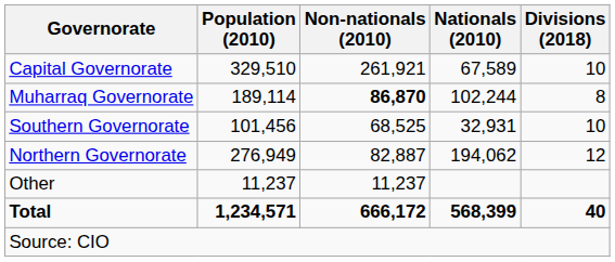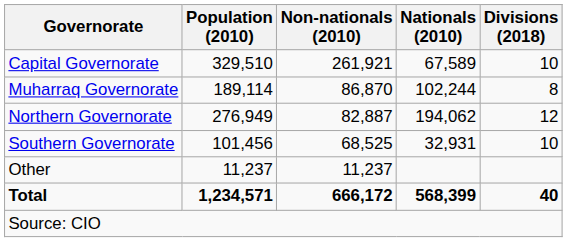Muharraq Governorate | Non-nationals (2010): bold -> normal
rows swapped: Northern Governorate <-> Southern Governorate
